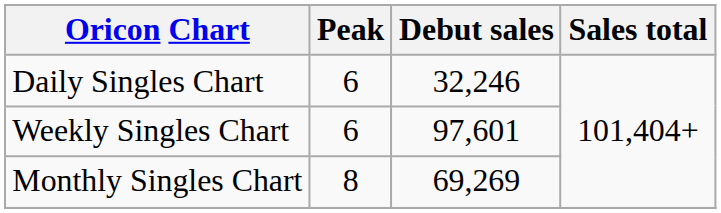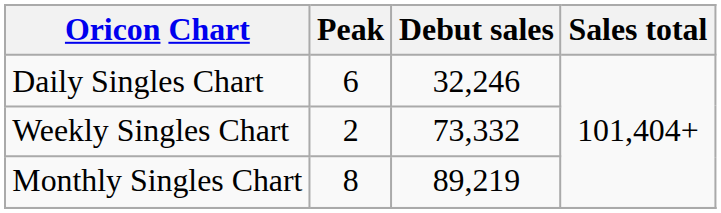Weekly Singles Chart | Peak: 6 -> 2
Weekly Singles Chart | Debut sales: 97,601 -> 73,332
Monthly Singles Chart | Debut sales: 69,269 -> 89,219
